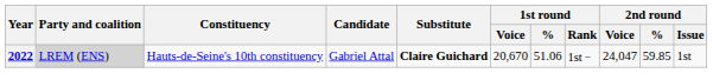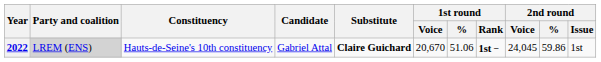2022 | 1st round / Rank: normal -> bold
2022 | 2nd round / Voice: 24,047 -> 24,045
2022 | 2nd round / %: 59.85 -> 59.86
